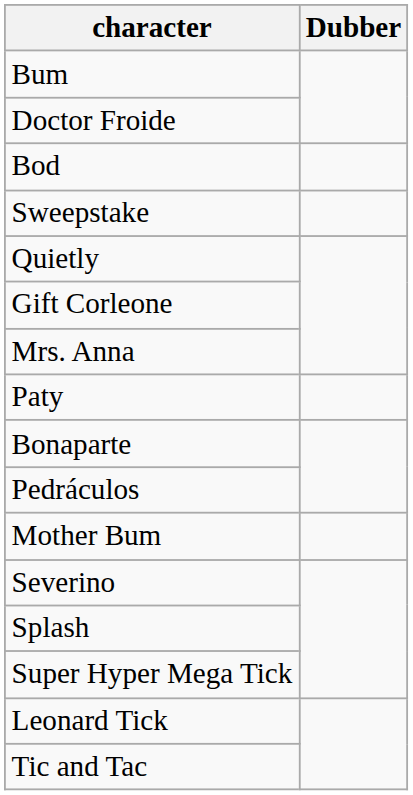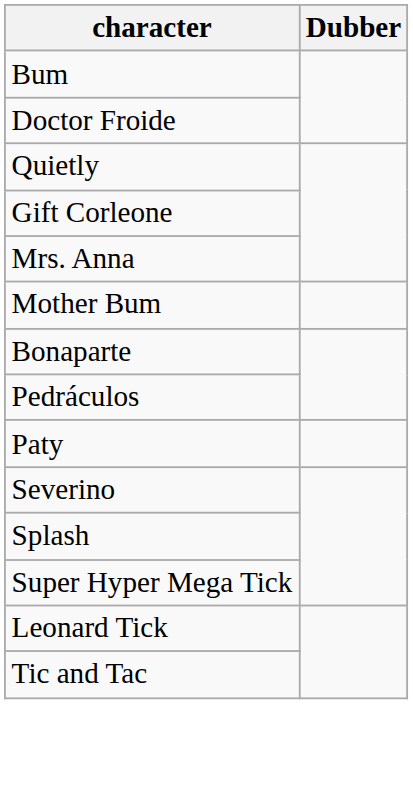- row: Bod
- row: Sweepstake
rows swapped: Mother Bum <-> Paty
